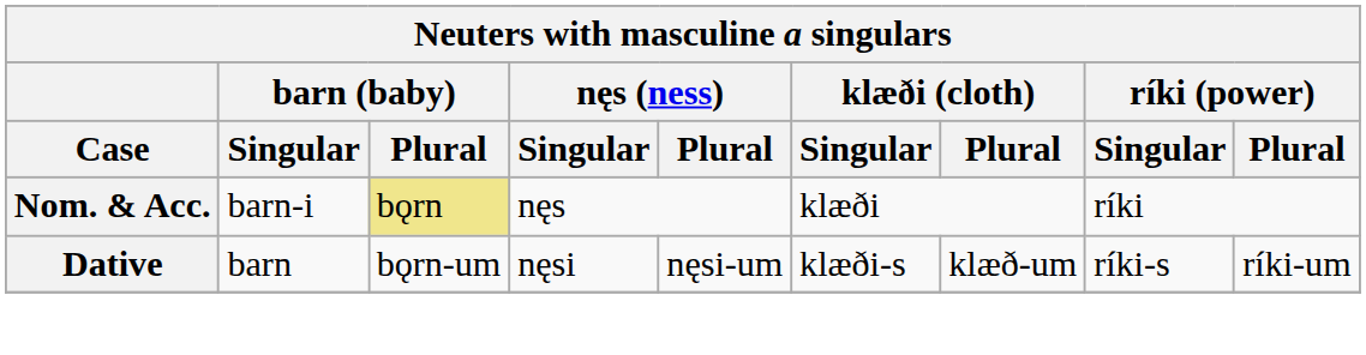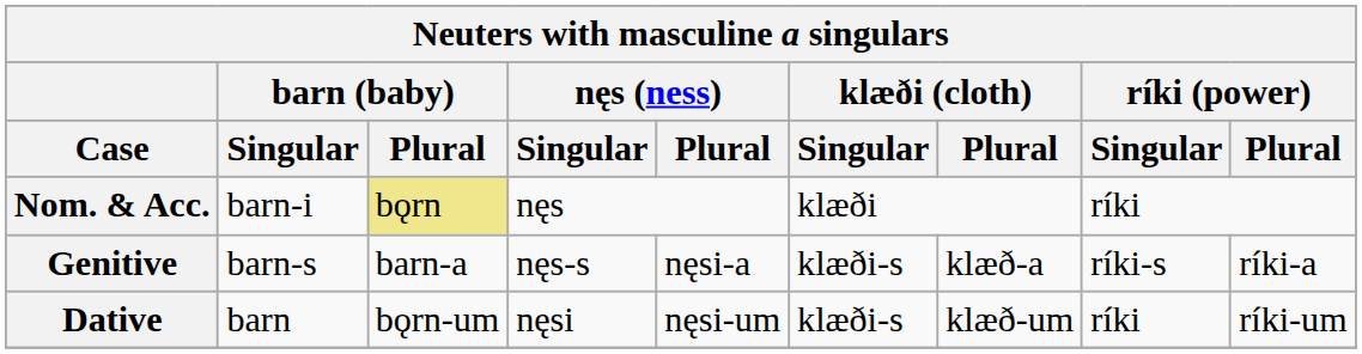+ row: Genitive | barn-s | barn-a | nęs-s | nęsi-a | klæði-s | klæð-a | ríki-s | ríki-a
Dative | ríki (power) / Singular: ríki-s -> ríki
